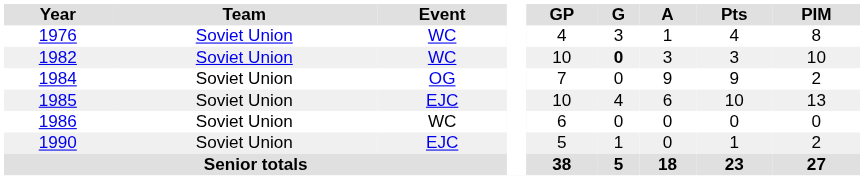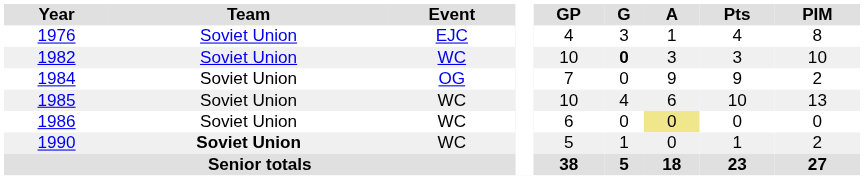1976 | Event: WC -> EJC
1985 | Event: EJC -> WC
1986 | A: no background -> khaki background
1990 | Team: normal -> bold
1990 | Event: EJC -> WC
